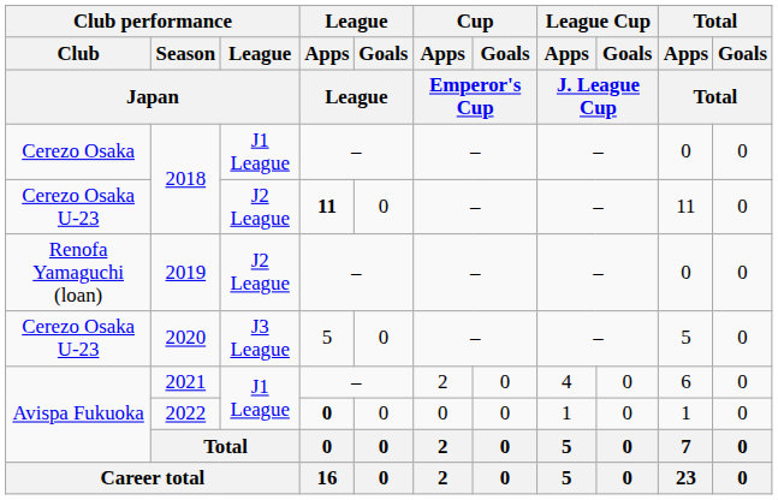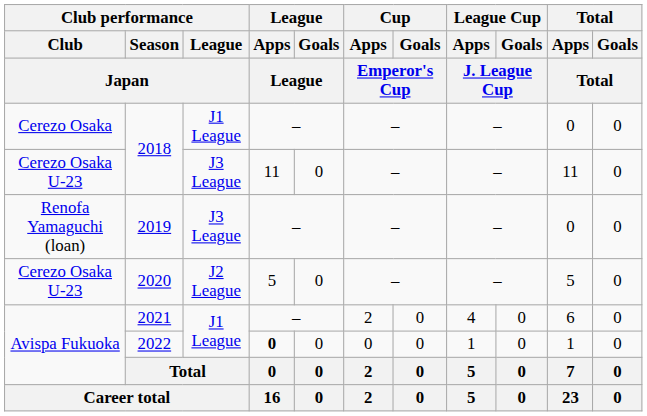Cerezo Osaka U-23 / 2018 | Club performance / League / Japan: J2 League -> J3 League
Cerezo Osaka U-23 / 2018 | League / Apps / League: bold -> normal
2019 | Club performance / League / Japan: J2 League -> J3 League
2020 | Club performance / League / Japan: J3 League -> J2 League
